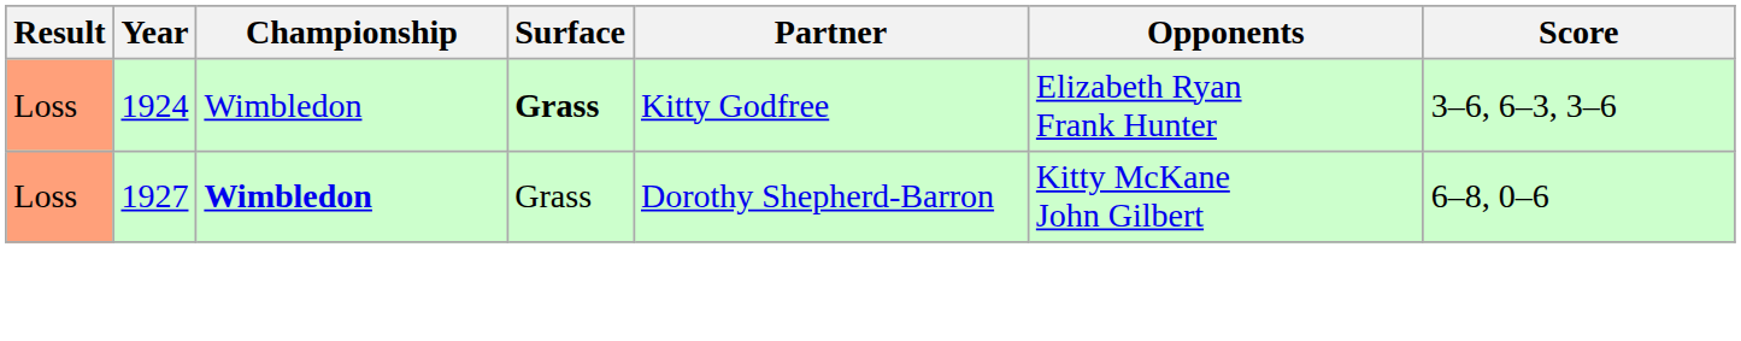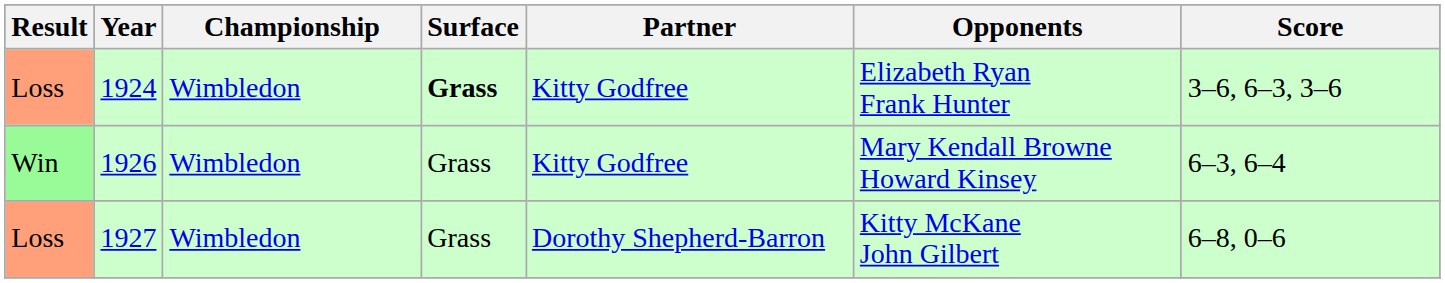+ row: Win | 1926 | Wimbledon | Grass | Kitty Godfree | Mary Kendall Browne Howard Kinsey | 6–3, 6–4
1927 | Championship: bold -> normal
